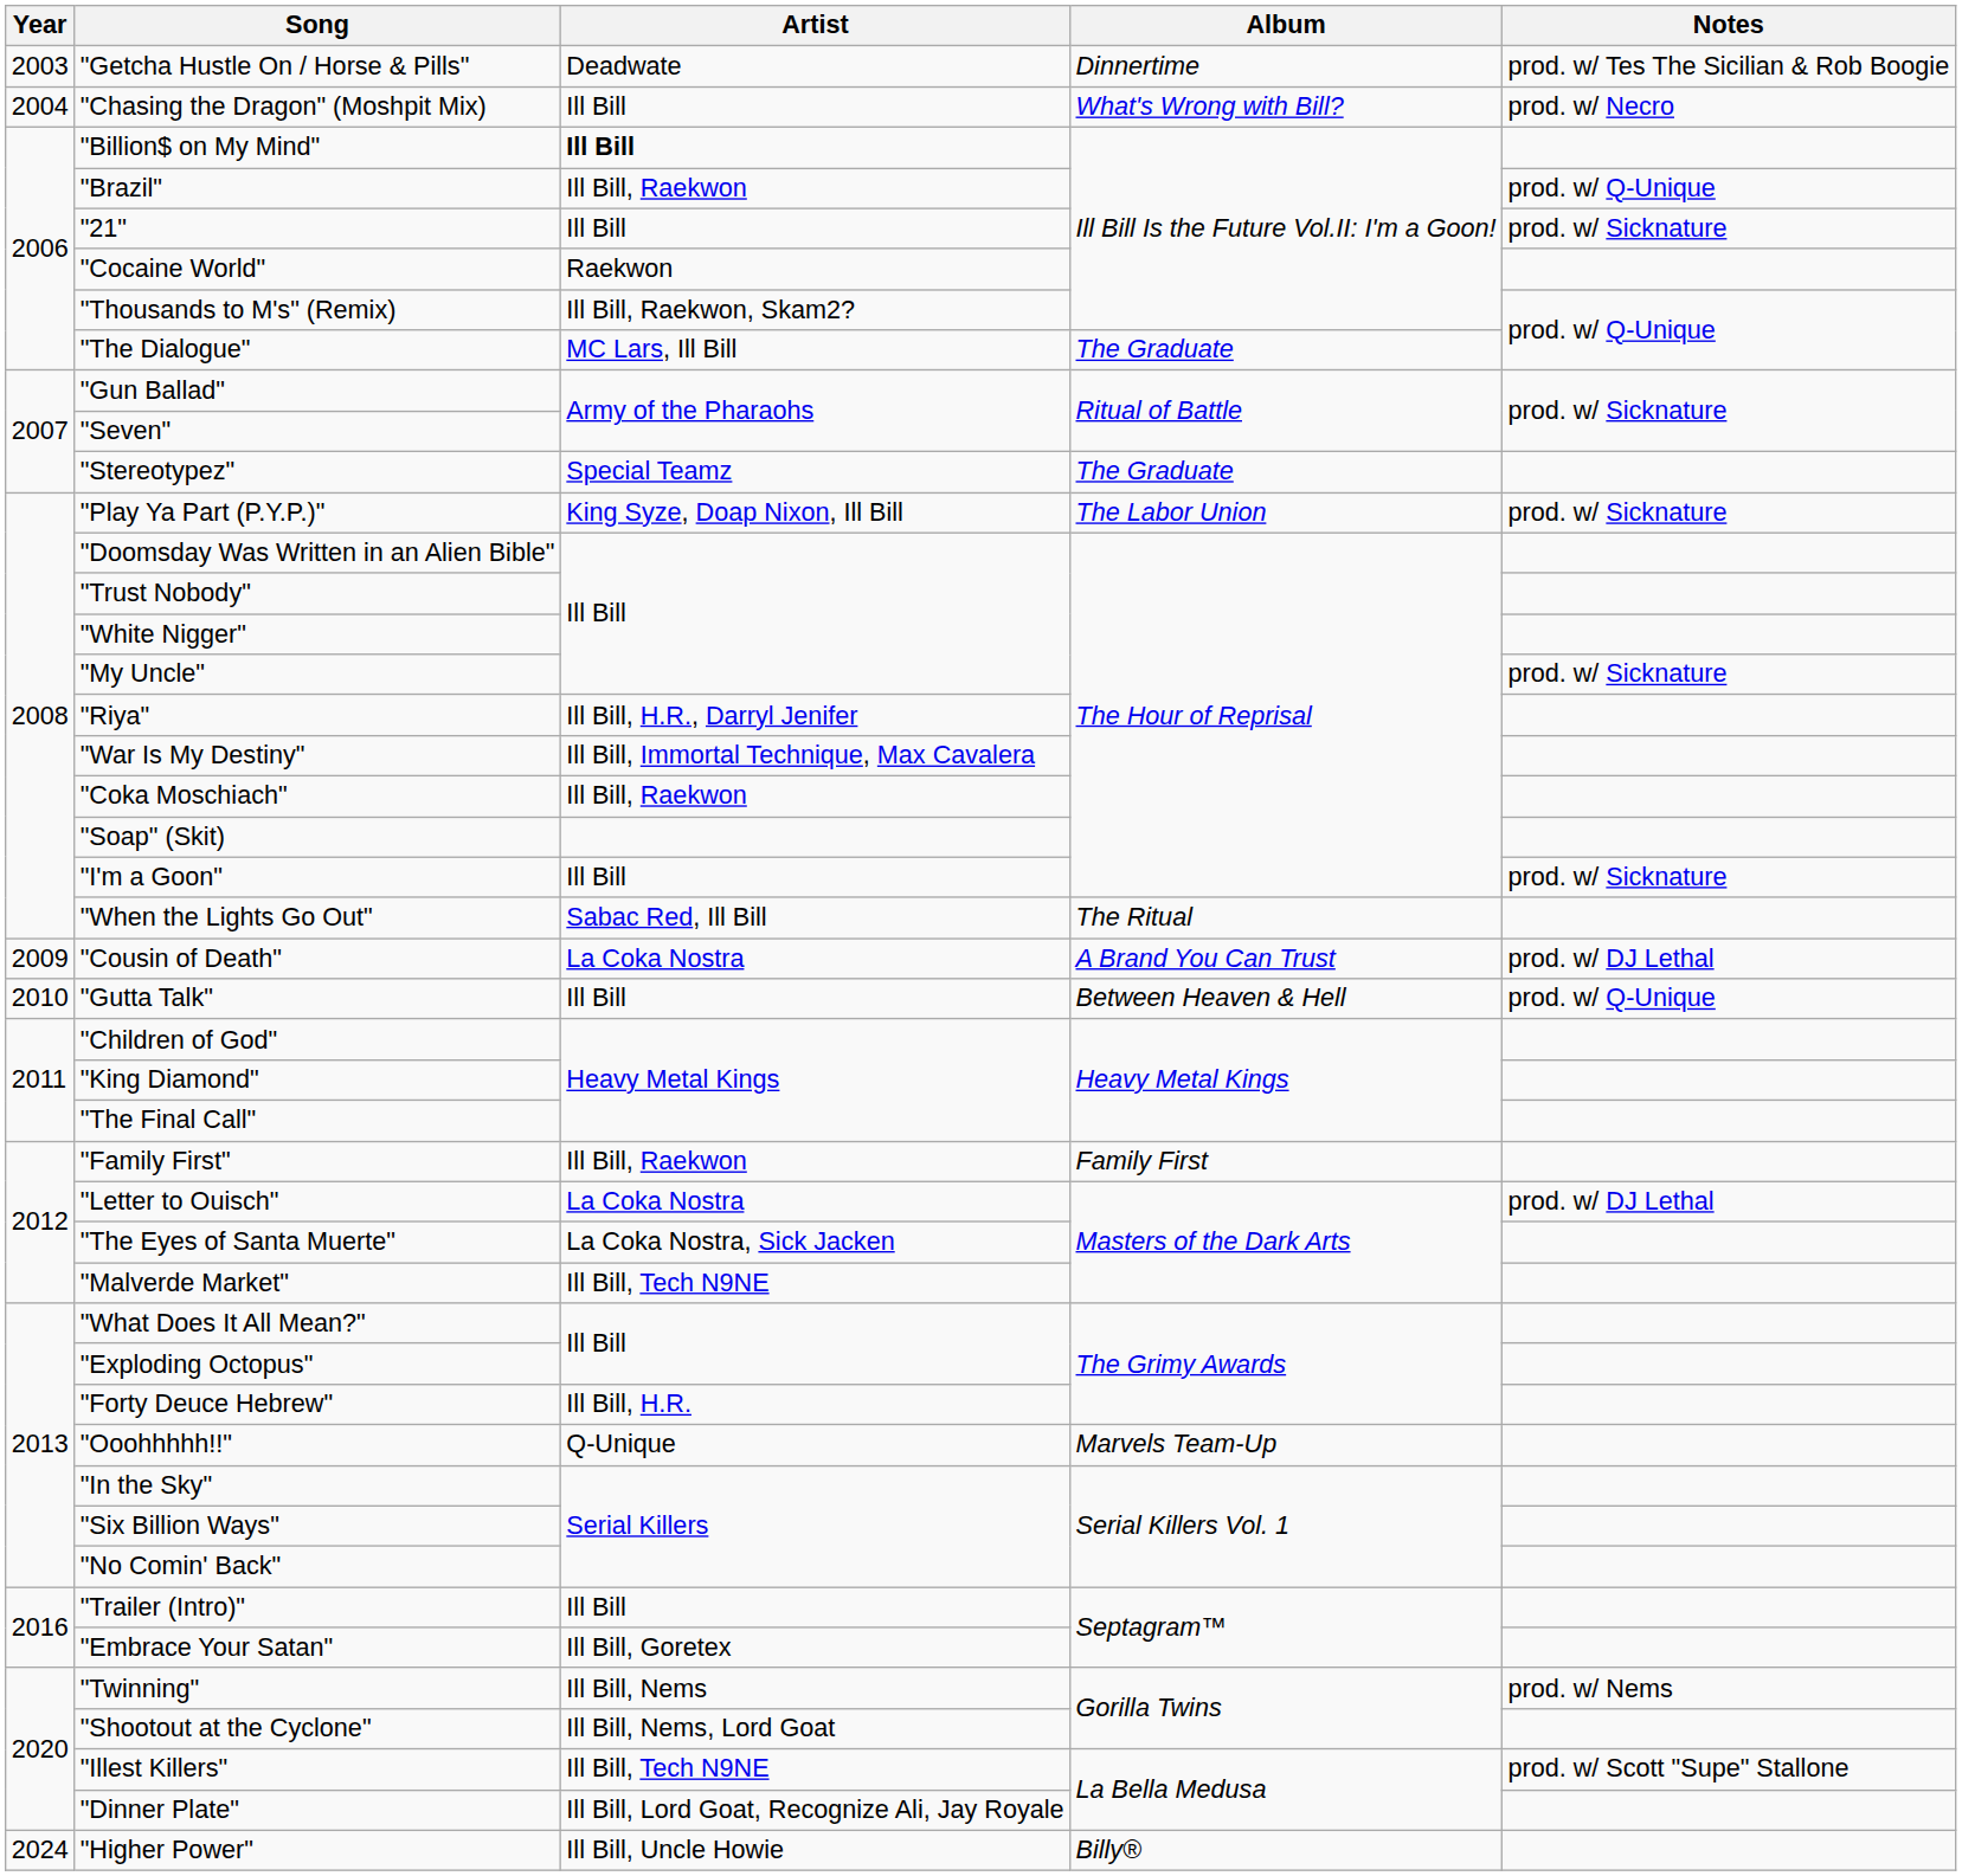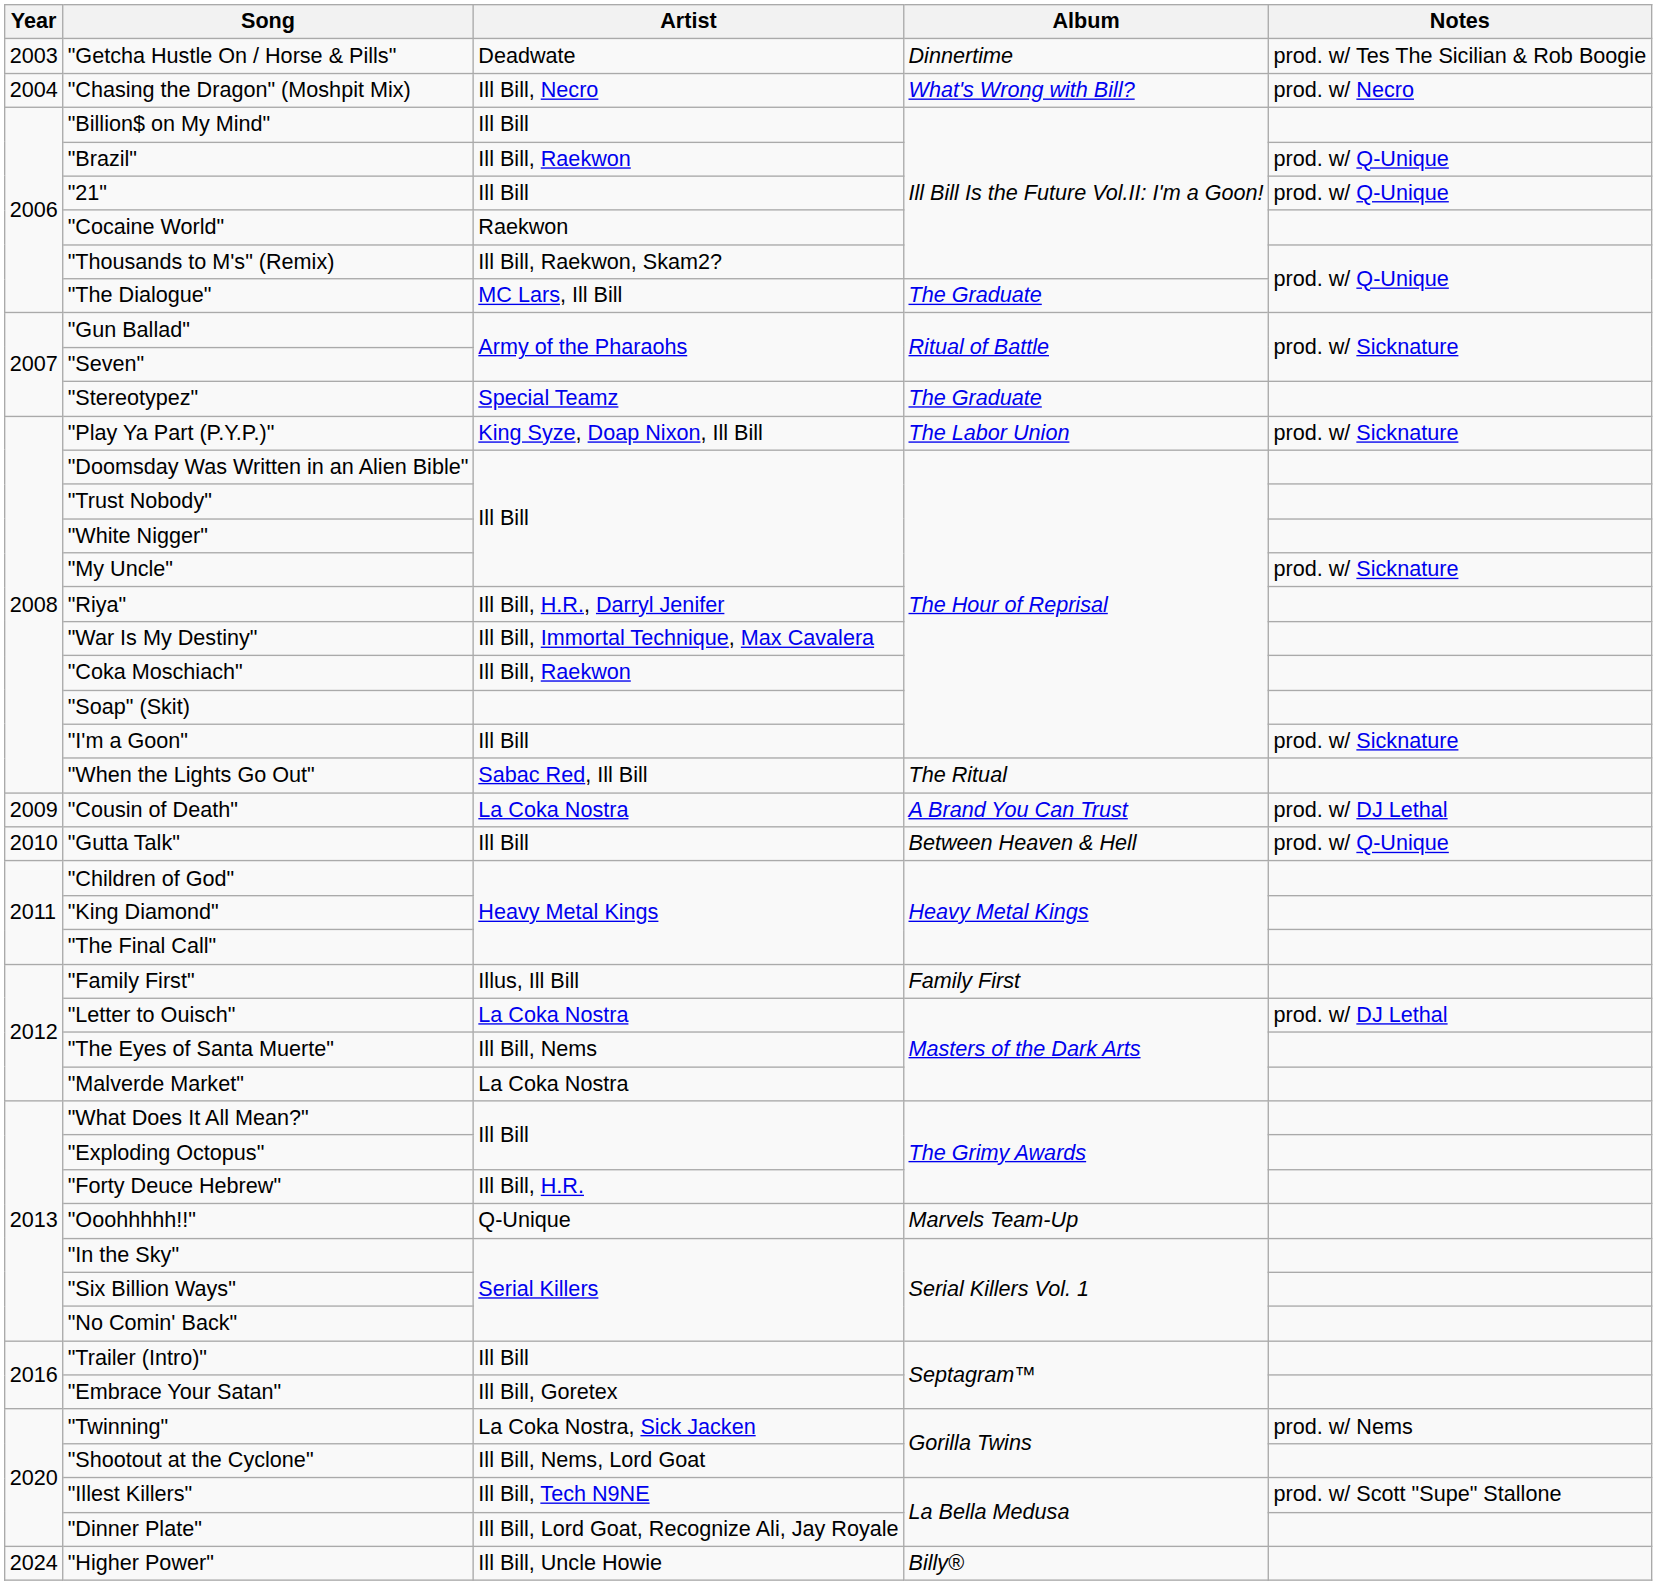"Chasing the Dragon" (Moshpit Mix) | Artist: Ill Bill -> Ill Bill, Necro
"Billion$ on My Mind" | Artist: bold -> normal
"21" | Notes: prod. w/ Sicknature -> prod. w/ Q-Unique
"Family First" | Artist: Ill Bill, Raekwon -> Illus, Ill Bill
"The Eyes of Santa Muerte" | Artist: La Coka Nostra, Sick Jacken -> Ill Bill, Nems
"Malverde Market" | Artist: Ill Bill, Tech N9NE -> La Coka Nostra
"Twinning" | Artist: Ill Bill, Nems -> La Coka Nostra, Sick Jacken
